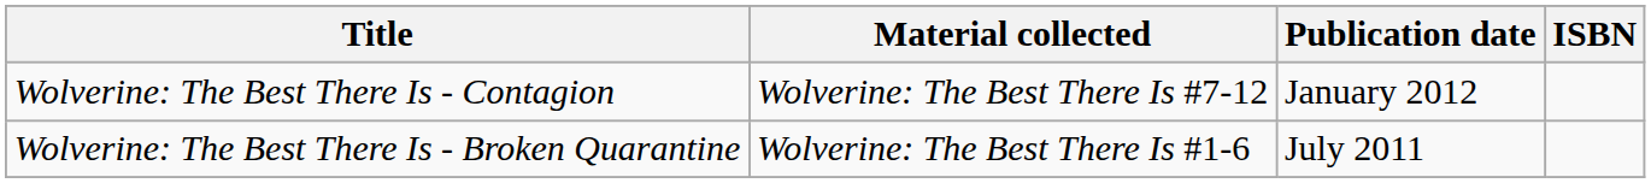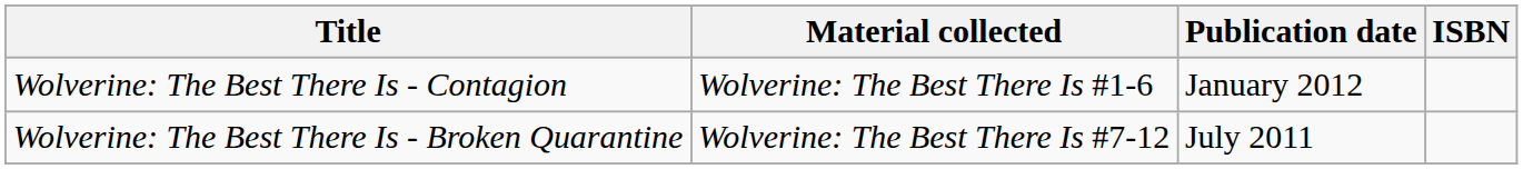Wolverine: The Best There Is - Contagion | Material collected: Wolverine: The Best There Is #7-12 -> Wolverine: The Best There Is #1-6
Wolverine: The Best There Is - Broken Quarantine | Material collected: Wolverine: The Best There Is #1-6 -> Wolverine: The Best There Is #7-12
